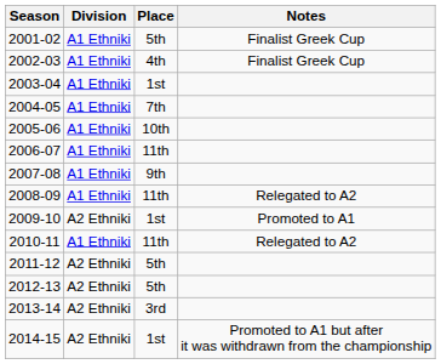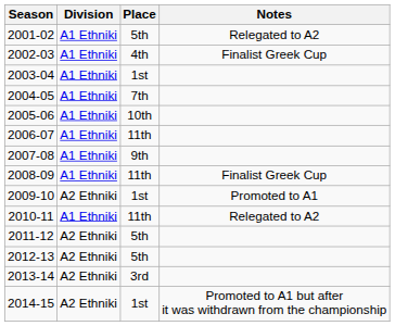2001-02 | Notes: Finalist Greek Cup -> Relegated to A2
2008-09 | Notes: Relegated to A2 -> Finalist Greek Cup
